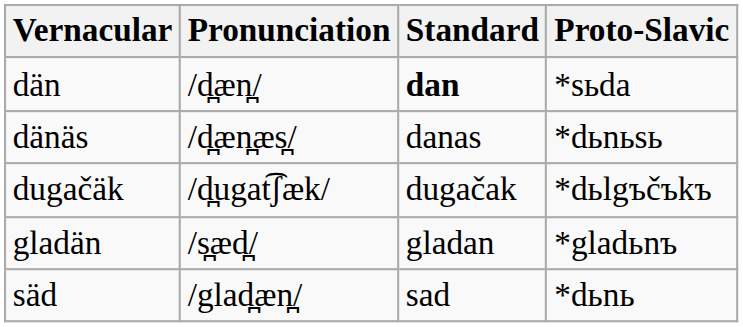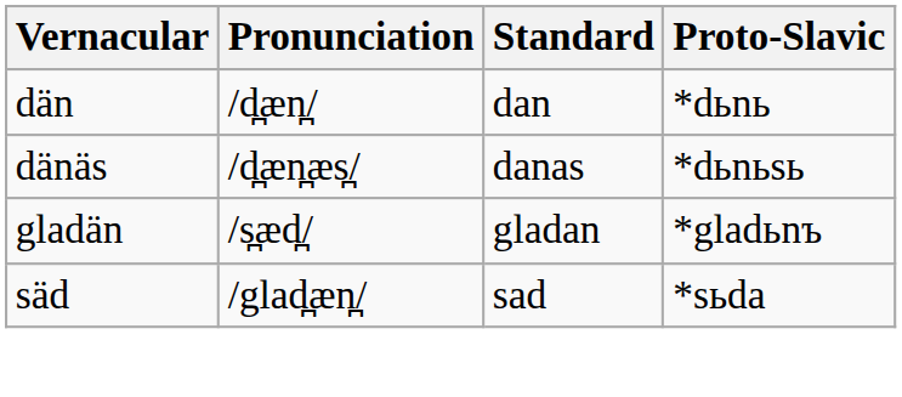dän | Standard: bold -> normal
dän | Proto-Slavic: *sьda -> *dьnь
- row: dugačäk | /d̪ugat͡ʃæk/ | dugačak | *dьlgъčъkъ
säd | Proto-Slavic: *dьnь -> *sьda
